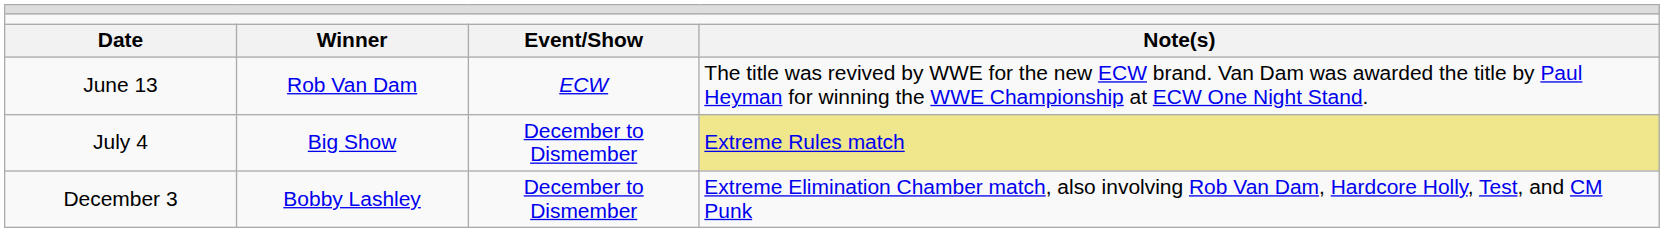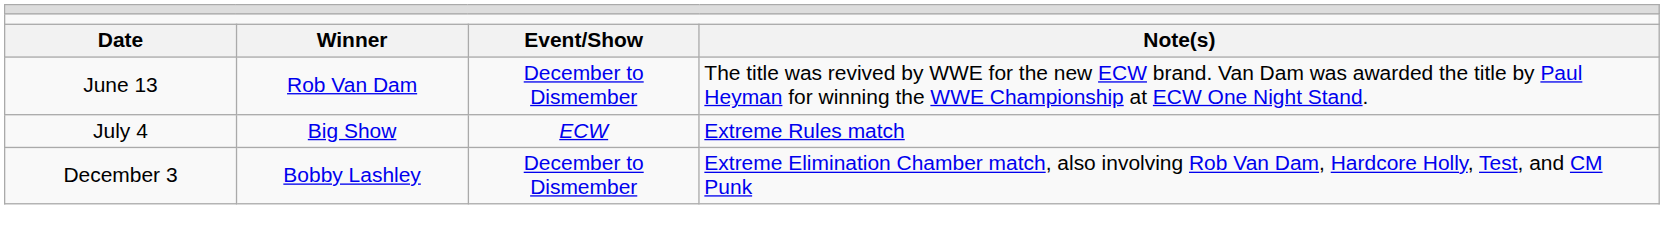June 13 | column 3: ECW -> December to Dismember
July 4 | column 3: December to Dismember -> ECW
July 4 | column 4: khaki background -> no background
